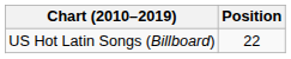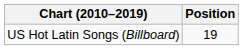US Hot Latin Songs (Billboard) | Position: 22 -> 19
